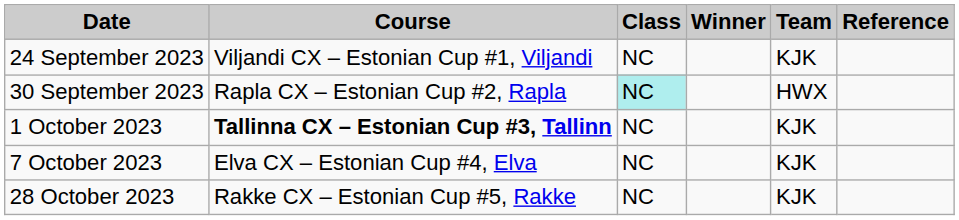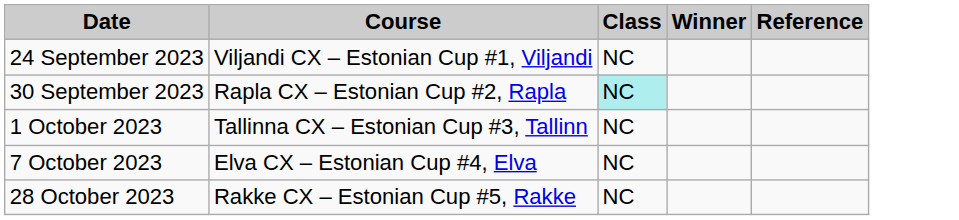- column: Team | KJK | HWX | KJK | KJK | KJK
1 October 2023 | Course: bold -> normal
